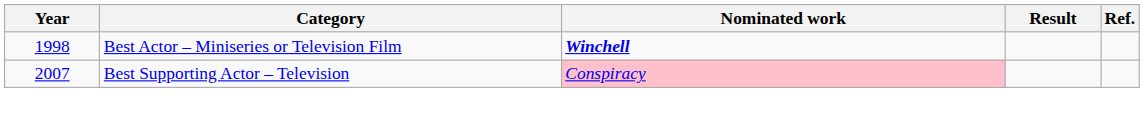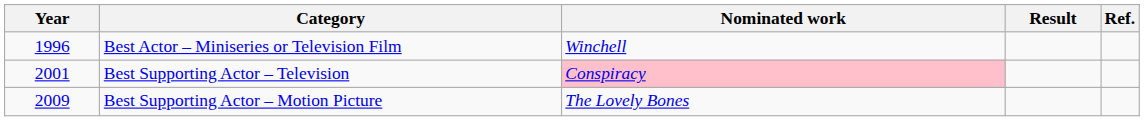Best Actor – Miniseries or Television Film | Year: 1998 -> 1996
Best Actor – Miniseries or Television Film | Nominated work: bold -> normal
Best Supporting Actor – Television | Year: 2007 -> 2001
+ row: 2009 | Best Supporting Actor – Motion Picture | The Lovely Bones
